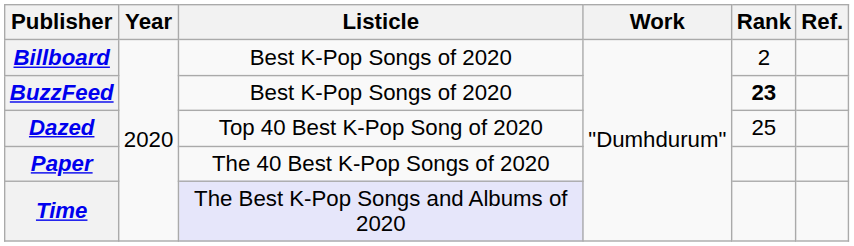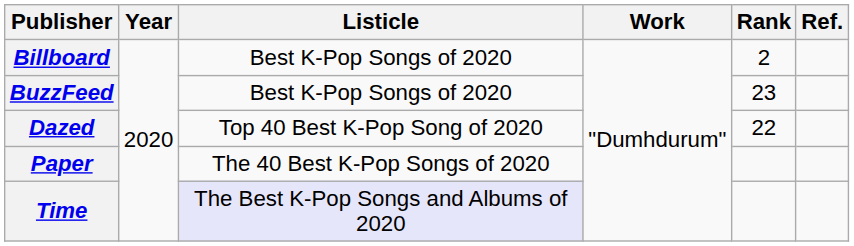BuzzFeed | Rank: bold -> normal
Dazed | Rank: 25 -> 22
